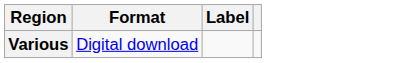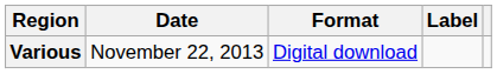+ column: Date | November 22, 2013
